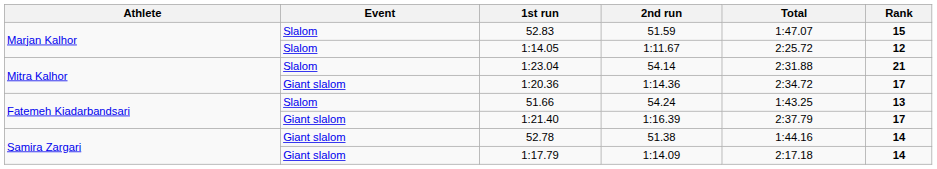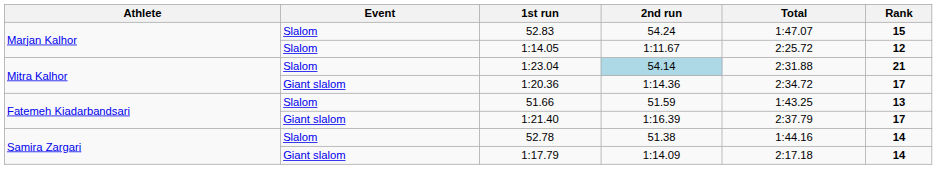52.83 | 2nd run: 51.59 -> 54.24
1:23.04 | 2nd run: no background -> lightblue background
51.66 | 2nd run: 54.24 -> 51.59
52.78 | Event: Giant slalom -> Slalom
